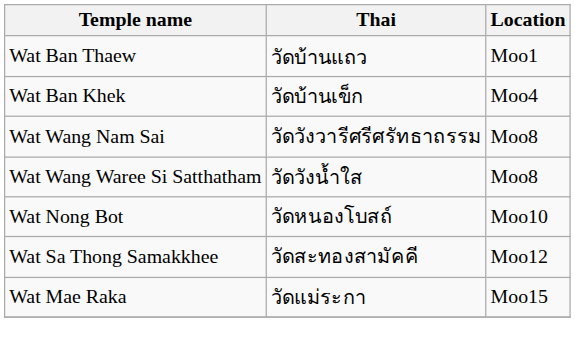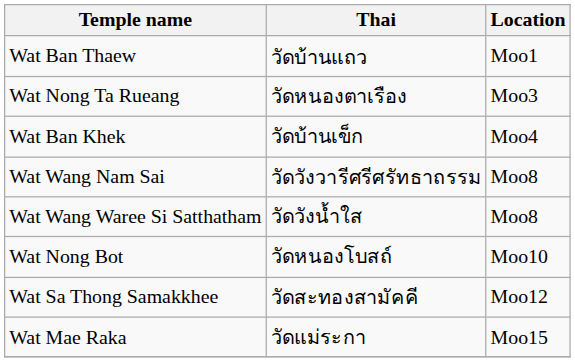+ row: Wat Nong Ta Rueang | วัดหนองตาเรือง | Moo3
